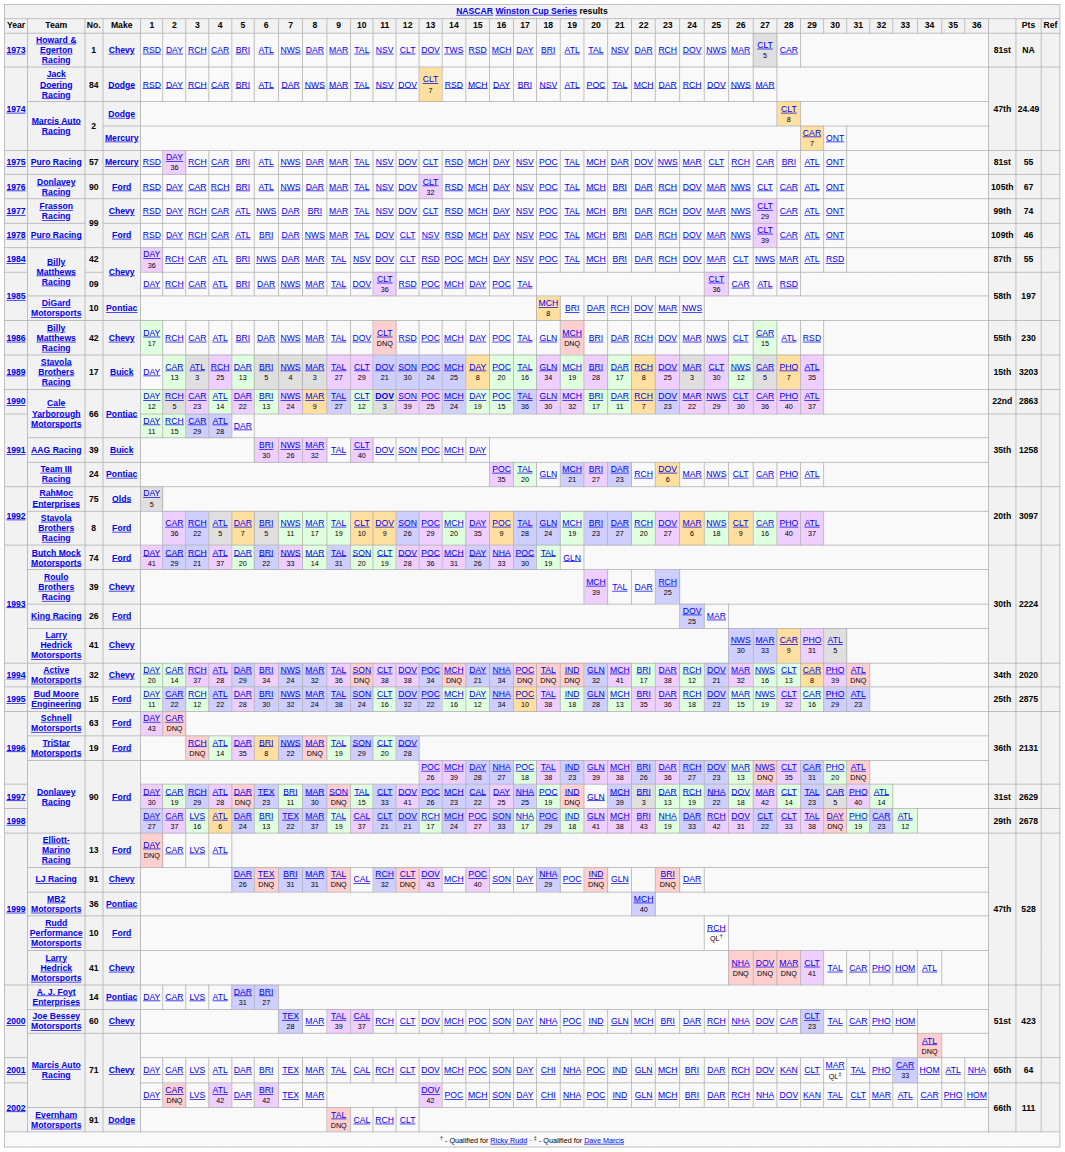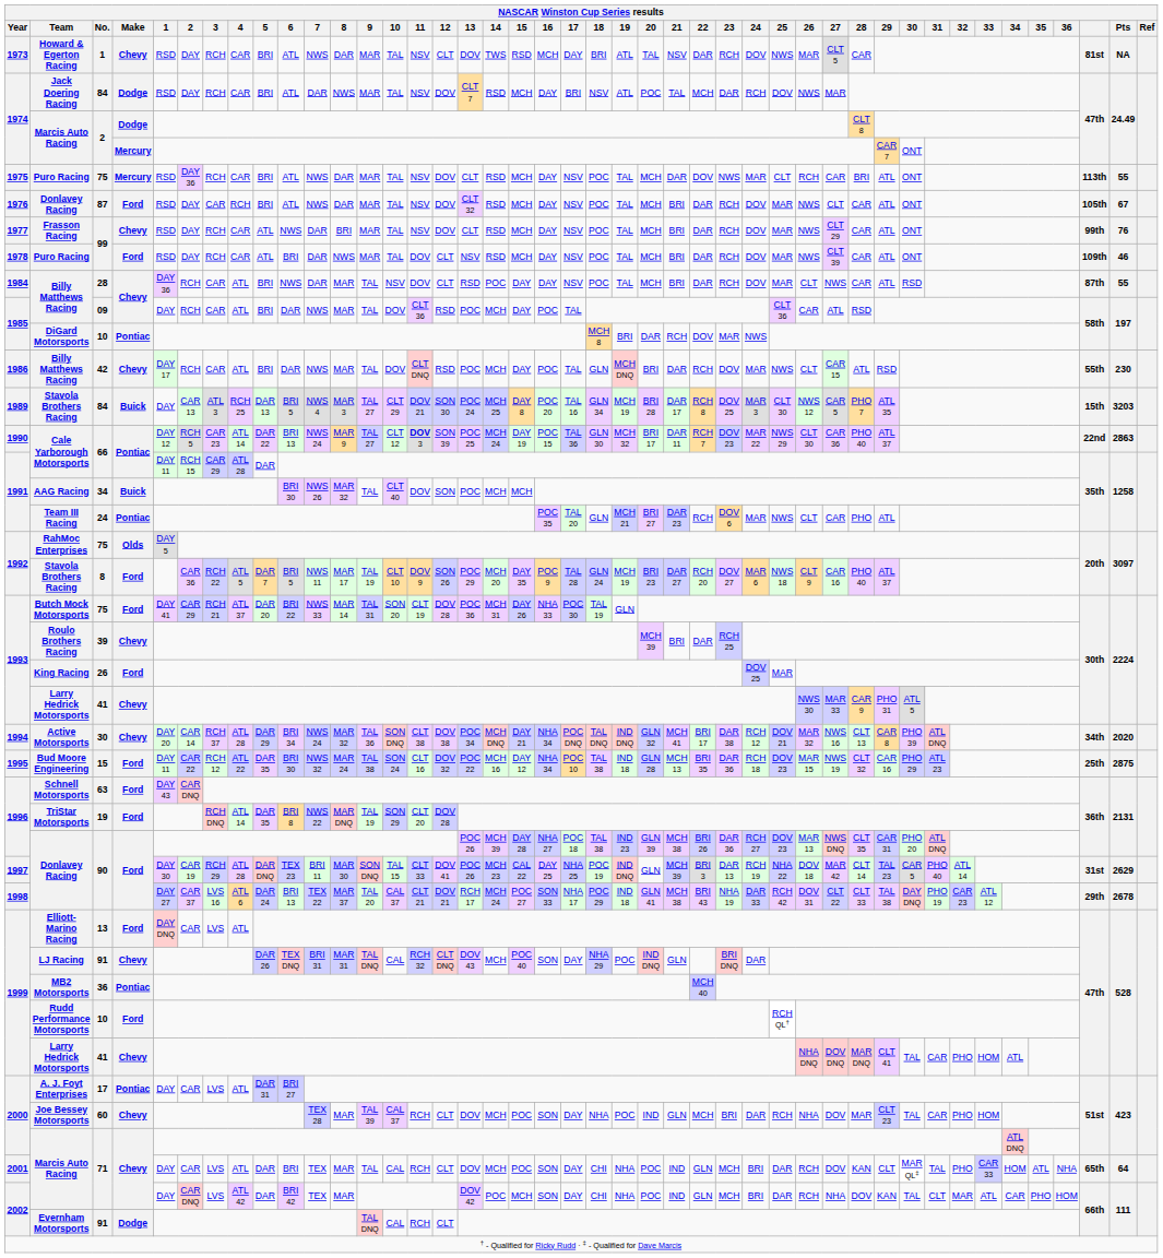1975 / Puro Racing | NASCAR Winston Cup Series results / No.: 57 -> 75
1975 / Puro Racing | column 41: 81st -> 113th
1976 / Donlavey Racing | NASCAR Winston Cup Series results / No.: 90 -> 87
Frasson Racing | NASCAR Winston Cup Series results / Pts: 74 -> 76
1984 / Billy Matthews Racing | NASCAR Winston Cup Series results / No.: 42 -> 28
1984 / Billy Matthews Racing | NASCAR Winston Cup Series results / 15: MCH -> DAY
1984 / Billy Matthews Racing | NASCAR Winston Cup Series results / 28: MAR -> CAR
1989 / Stavola Brothers Racing | NASCAR Winston Cup Series results / No.: 17 -> 84
AAG Racing | NASCAR Winston Cup Series results / No.: 39 -> 34
AAG Racing | NASCAR Winston Cup Series results / 15: DAY -> MCH
Butch Mock Motorsports | NASCAR Winston Cup Series results / No.: 74 -> 75
Roulo Brothers Racing | NASCAR Winston Cup Series results / 21: TAL -> BRI
Active Motorsports | NASCAR Winston Cup Series results / No.: 32 -> 30
Bud Moore Engineering | NASCAR Winston Cup Series results / 5: DAR 28 -> DAR 35
1998 / Donlavey Racing | NASCAR Winston Cup Series results / 9: TAL 19 -> TAL 20
A. J. Foyt Enterprises | NASCAR Winston Cup Series results / No.: 14 -> 17
Joe Bessey Motorsports | NASCAR Winston Cup Series results / 28: CAR -> MAR
